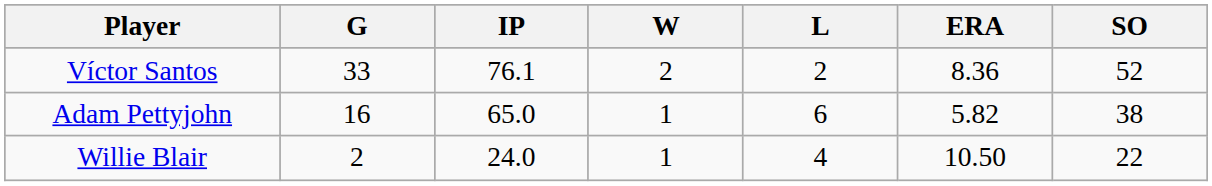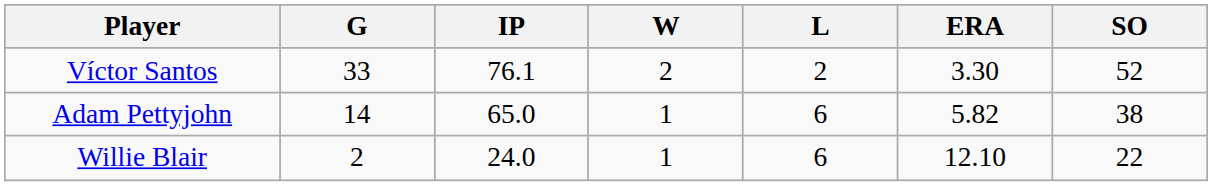Víctor Santos | ERA: 8.36 -> 3.30
Adam Pettyjohn | G: 16 -> 14
Willie Blair | L: 4 -> 6
Willie Blair | ERA: 10.50 -> 12.10
